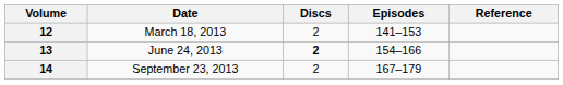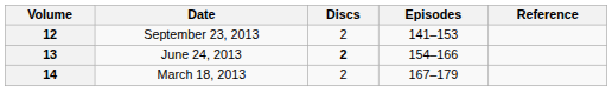12 | Date: March 18, 2013 -> September 23, 2013
14 | Date: September 23, 2013 -> March 18, 2013
